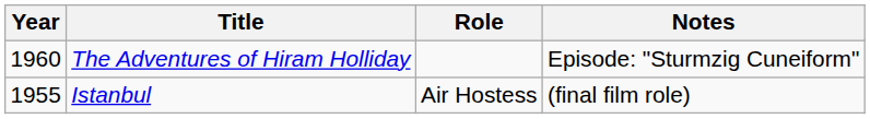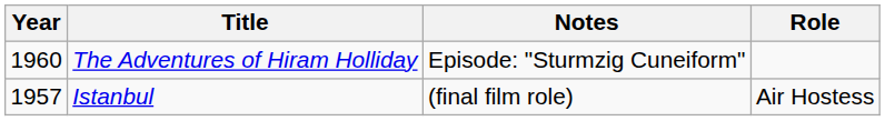columns swapped: Role <-> Notes
Istanbul | Year: 1955 -> 1957
